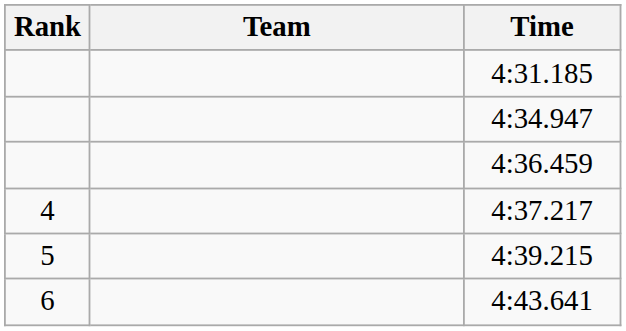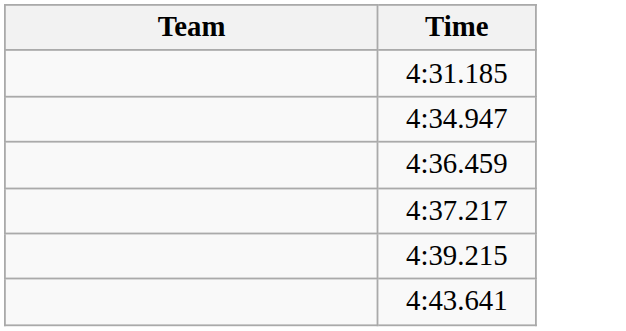- column: Rank | 4 | 5 | 6
